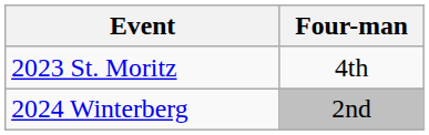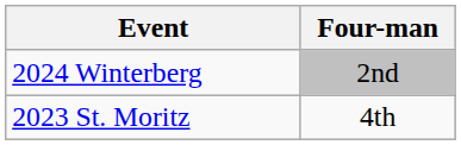rows swapped: 2023 St. Moritz <-> 2024 Winterberg
